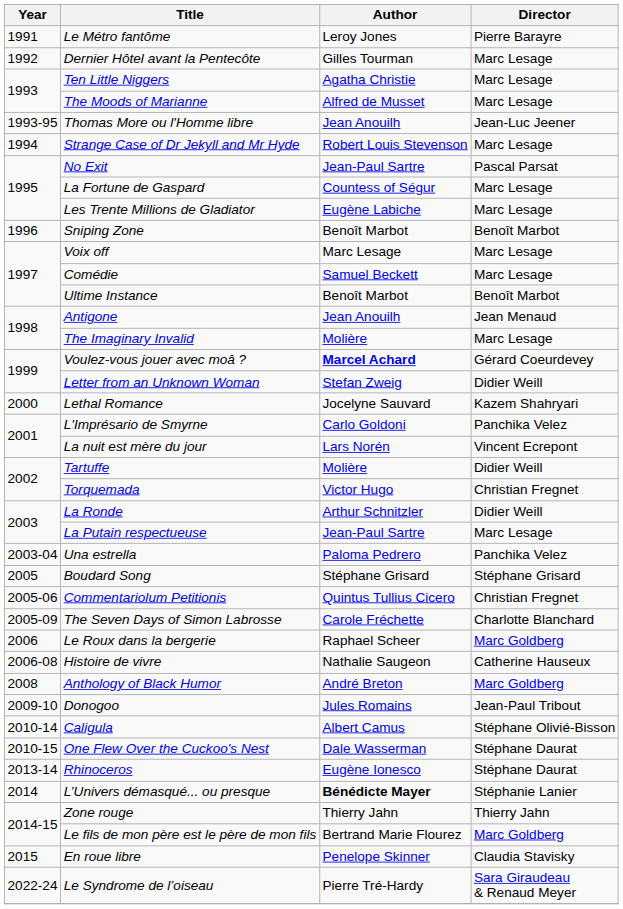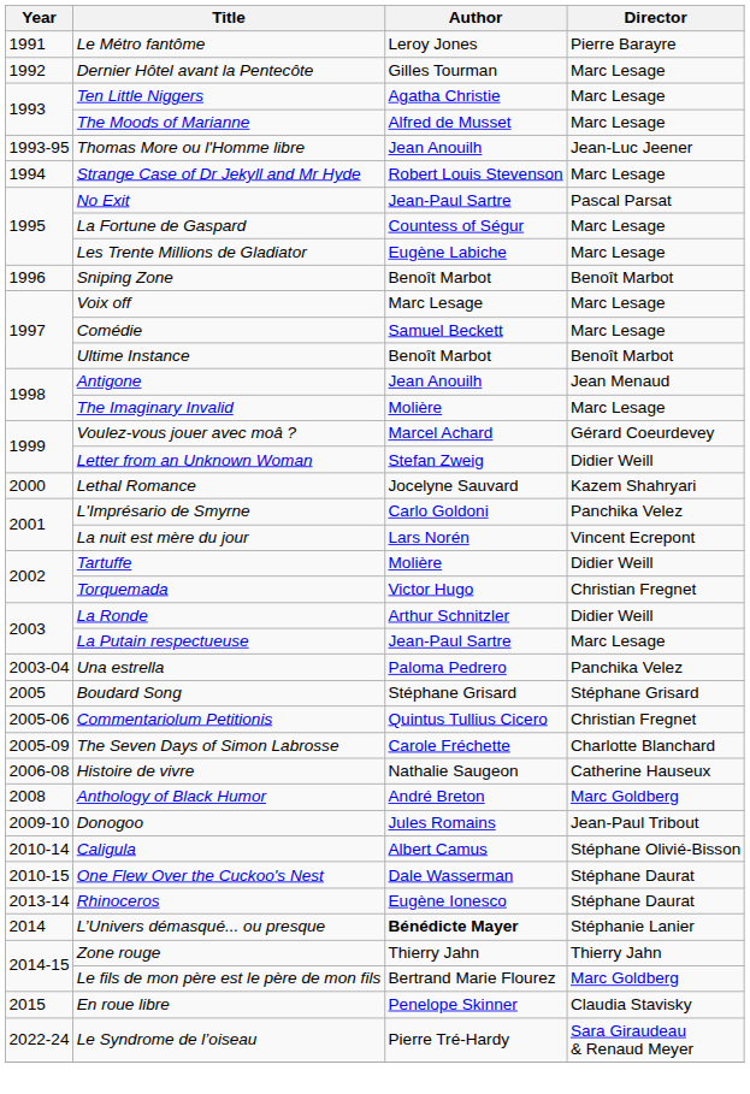Voulez-vous jouer avec moâ ? | Author: bold -> normal
- row: 2006 | Le Roux dans la bergerie | Raphael Scheer | Marc Goldberg
